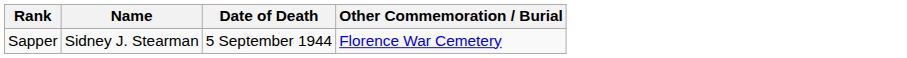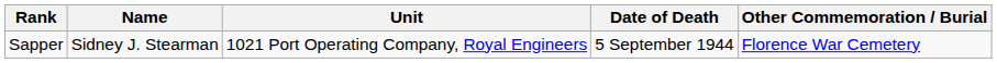+ column: Unit | 1021 Port Operating Company, Royal Engineers
